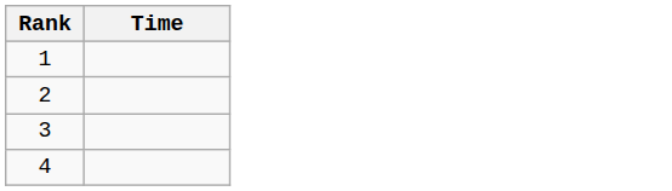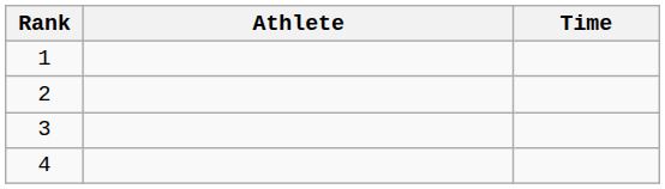+ column: Athlete
